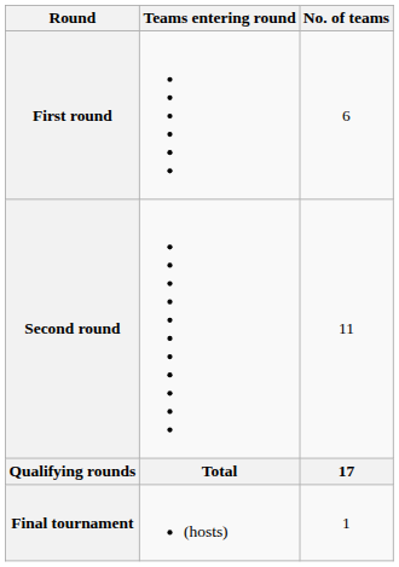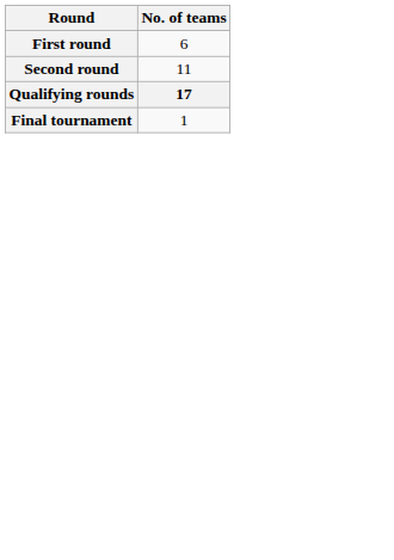- column: Teams entering round | Total | (hosts)
